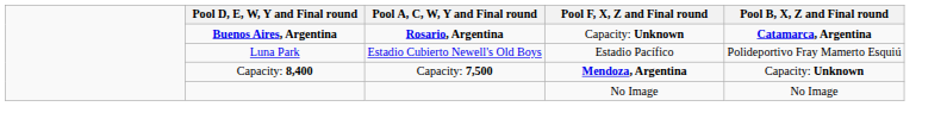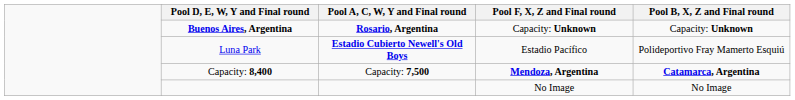Buenos Aires, Argentina | Pool B, X, Z and Final round: Catamarca, Argentina -> Capacity: Unknown
Luna Park | Pool A, C, W, Y and Final round: normal -> bold
Capacity: 8,400 | Pool B, X, Z and Final round: Capacity: Unknown -> Catamarca, Argentina
